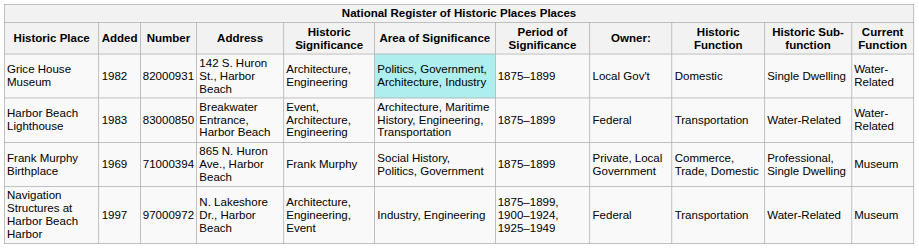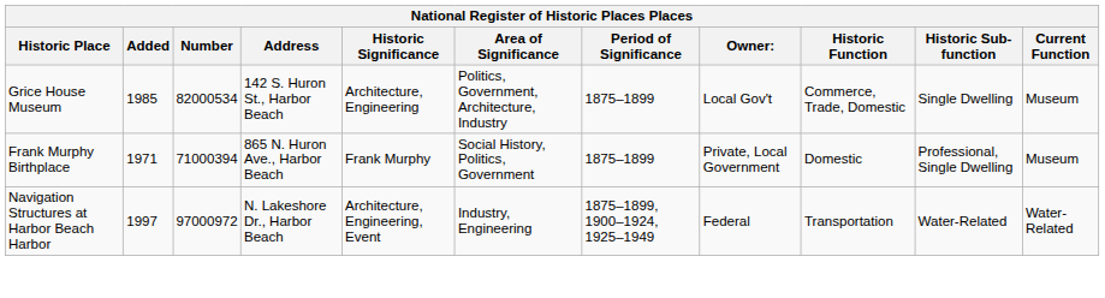Grice House Museum | Added: 1982 -> 1985
Grice House Museum | Number: 82000931 -> 82000534
Grice House Museum | Area of Significance: paleturquoise background -> no background
Grice House Museum | Historic Function: Domestic -> Commerce, Trade, Domestic
Grice House Museum | Current Function: Water-Related -> Museum
- row: Harbor Beach Lighthouse | 1983 | 83000850 | Breakwater Entrance, Harbor Beach | Event, Architecture, Engineering | Architecture, Maritime History, Engineering, Transportation | 1875–1899 | Federal | Transportation | Water-Related | Water-Related
Frank Murphy Birthplace | Added: 1969 -> 1971
Frank Murphy Birthplace | Historic Function: Commerce, Trade, Domestic -> Domestic
Navigation Structures at Harbor Beach Harbor | Current Function: Museum -> Water-Related
